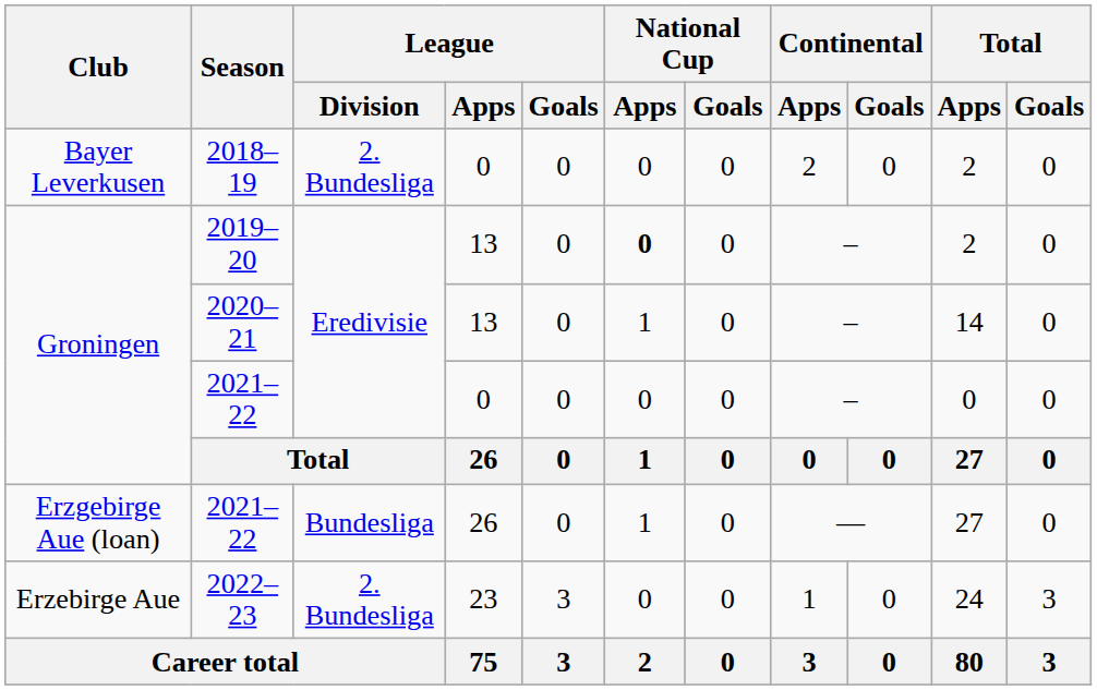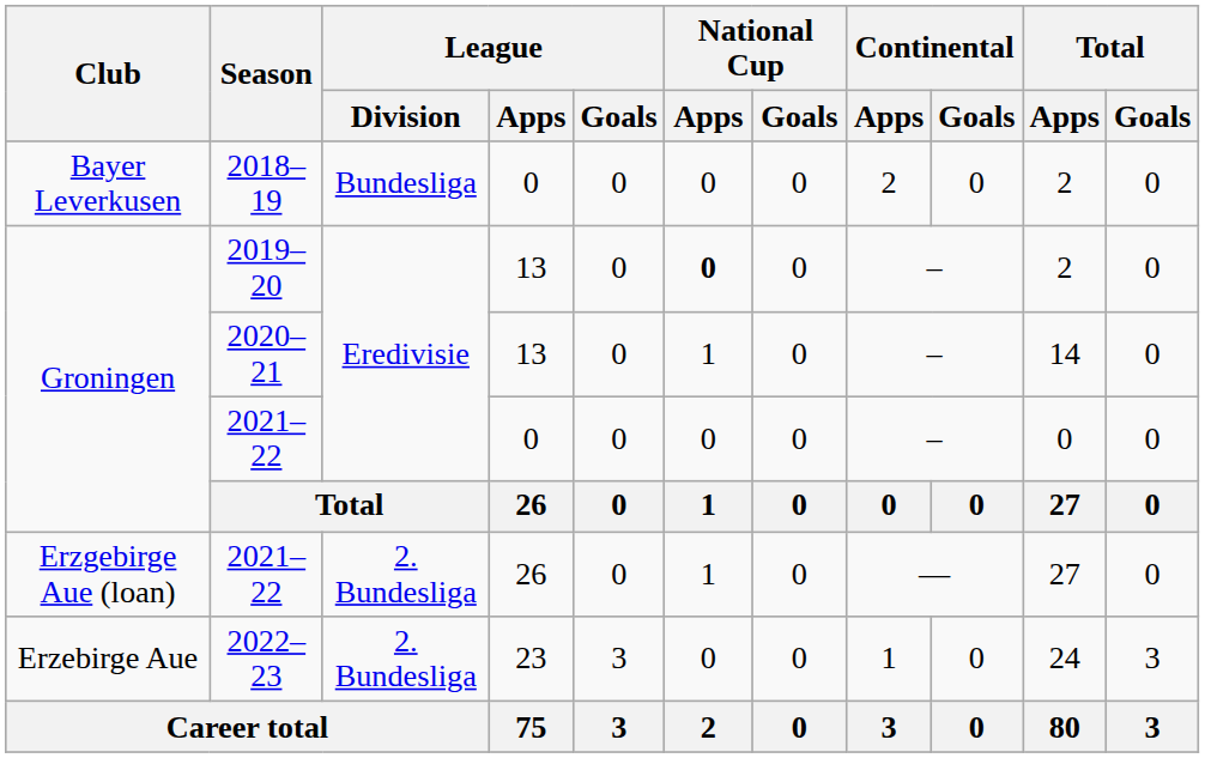2018–19 | League / Division: 2. Bundesliga -> Bundesliga
Erzgebirge Aue (loan) / 2021–22 | League / Division: Bundesliga -> 2. Bundesliga
